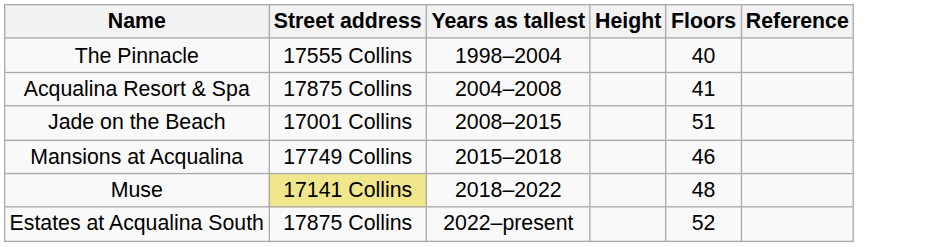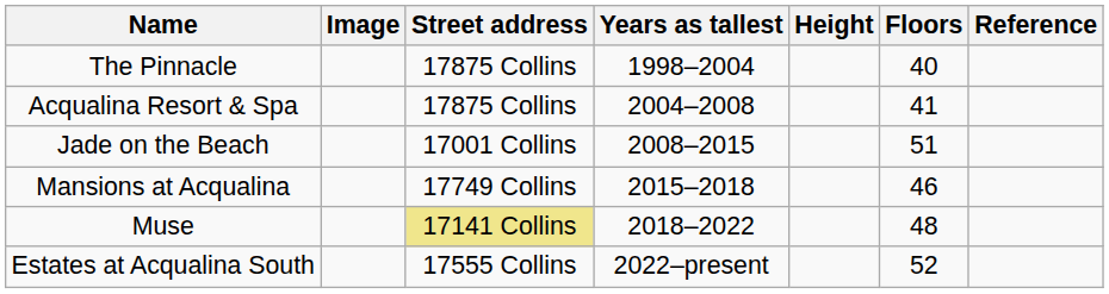+ column: Image
The Pinnacle | Street address: 17555 Collins -> 17875 Collins
Estates at Acqualina South | Street address: 17875 Collins -> 17555 Collins
